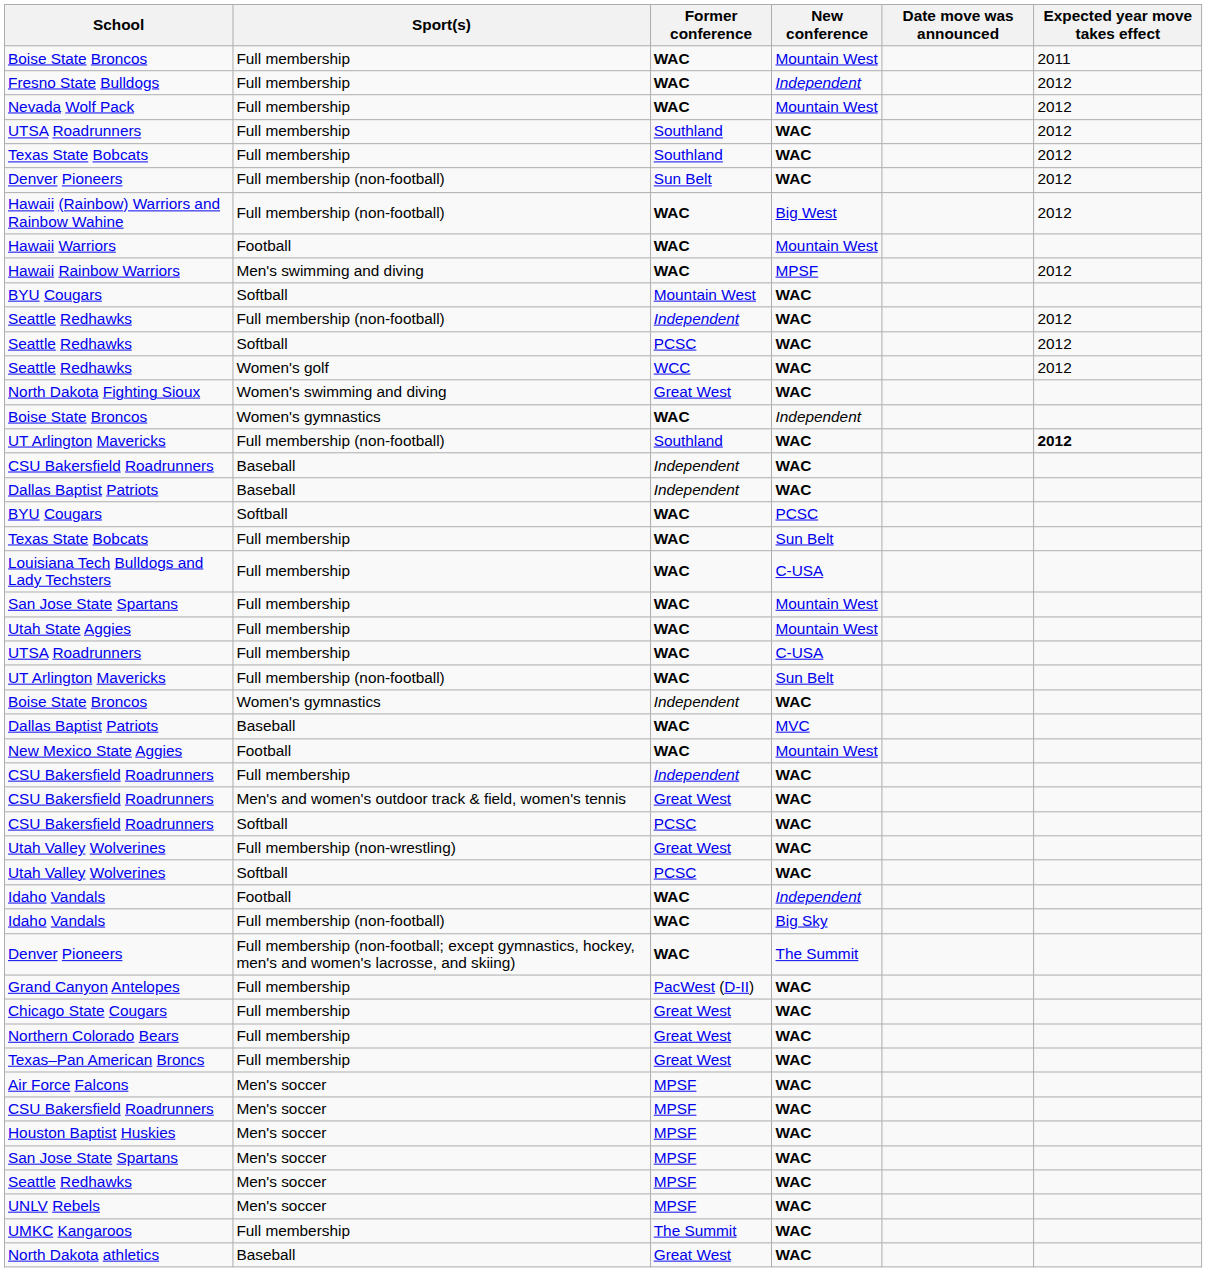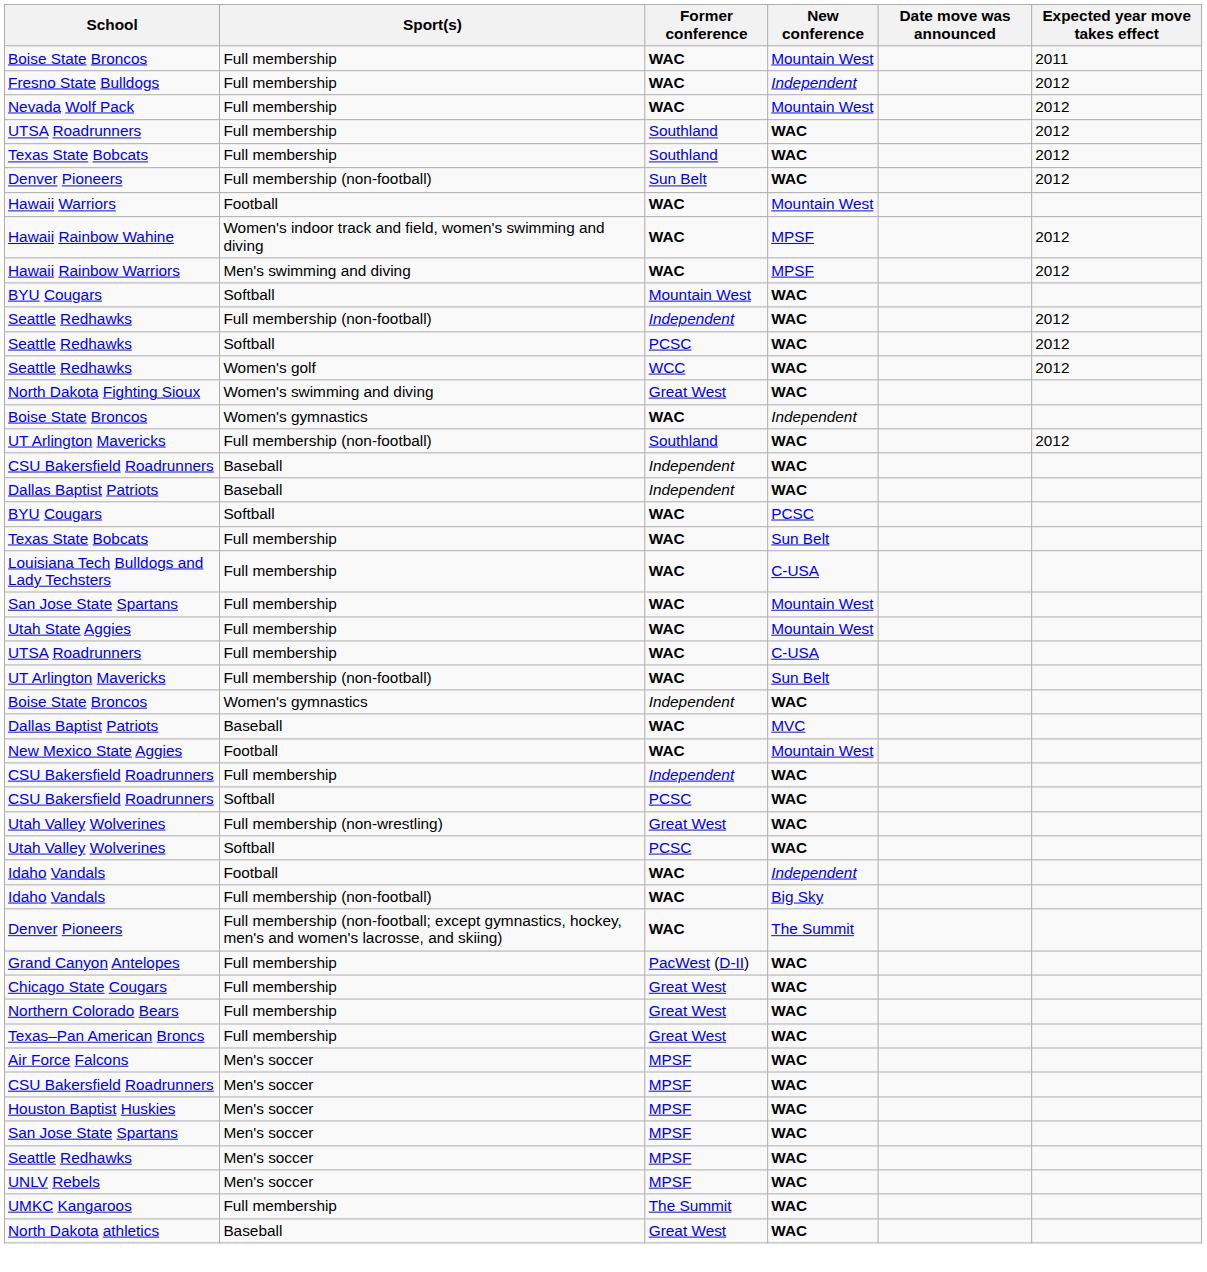- row: Hawaii (Rainbow) Warriors and Rainbow Wahine | Full membership (non-football) | WAC | Big West | 2012
+ row: Hawaii Rainbow Wahine | Women's indoor track and field, women's swimming and diving | WAC | MPSF | 2012
UT Arlington Mavericks / Southland | Expected year move takes effect: bold -> normal
- row: CSU Bakersfield Roadrunners | Men's and women's outdoor track & field, women's tennis | Great West | WAC
